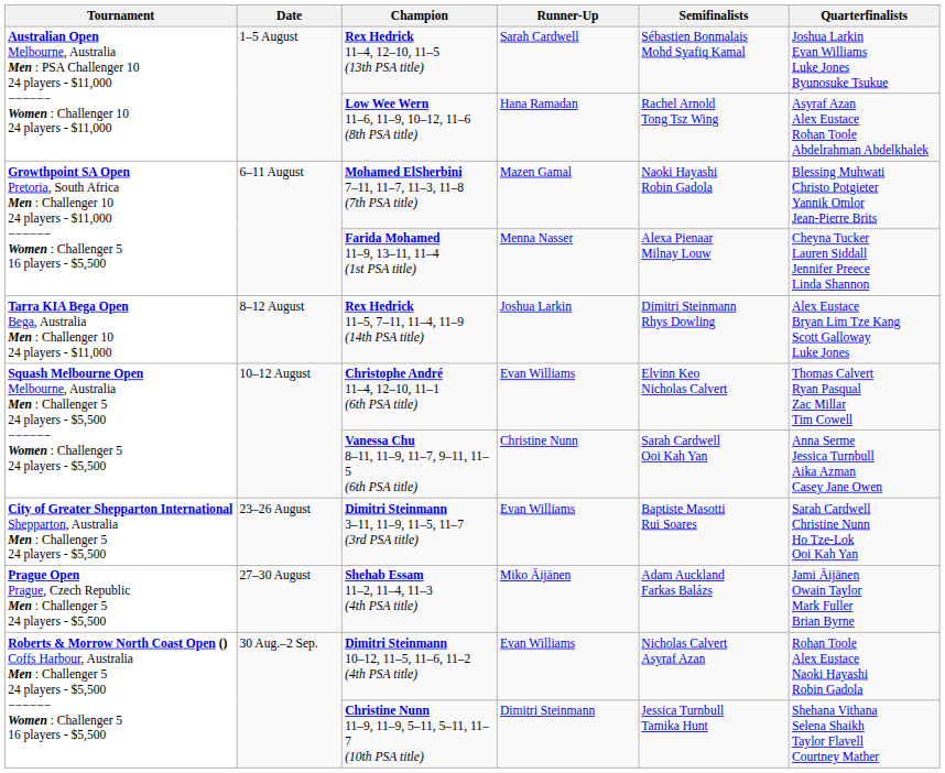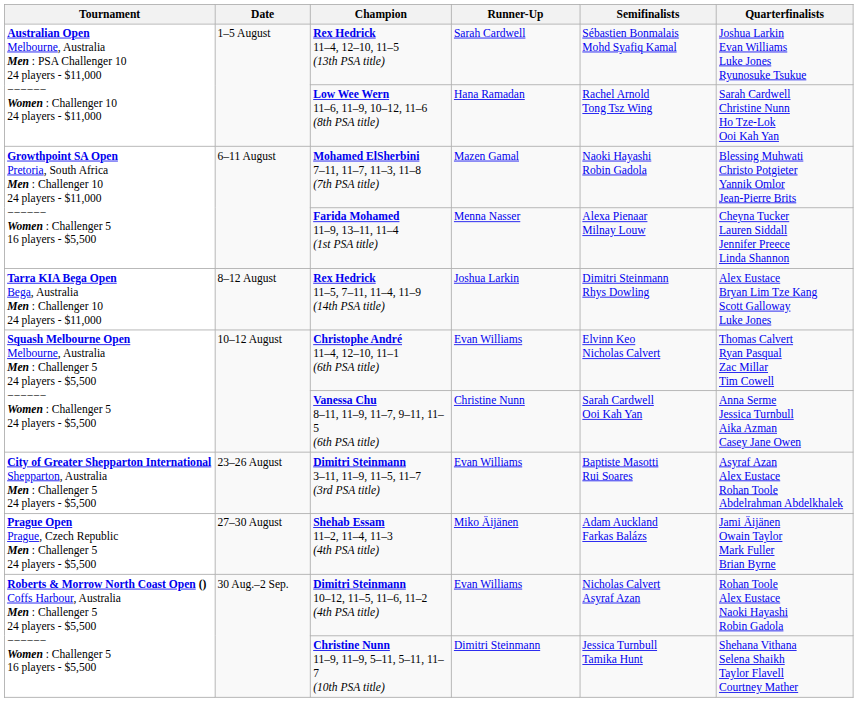Low Wee Wern 11–6, 11–9, 10–12, 11–6 (8th PSA title) | Quarterfinalists: Asyraf Azan Alex Eustace Rohan Toole Abdelrahman Abdelkhalek -> Sarah Cardwell Christine Nunn Ho Tze-Lok Ooi Kah Yan
Dimitri Steinmann 3–11, 11–9, 11–5, 11–7 (3rd PSA title) | Quarterfinalists: Sarah Cardwell Christine Nunn Ho Tze-Lok Ooi Kah Yan -> Asyraf Azan Alex Eustace Rohan Toole Abdelrahman Abdelkhalek
